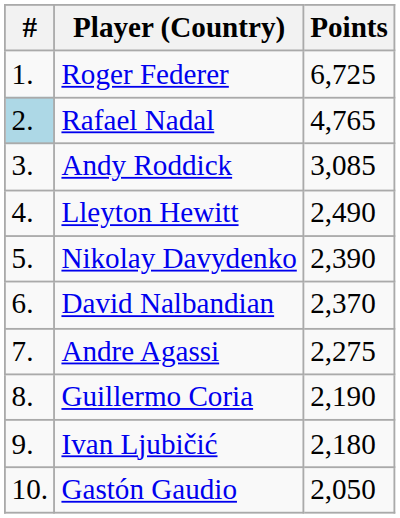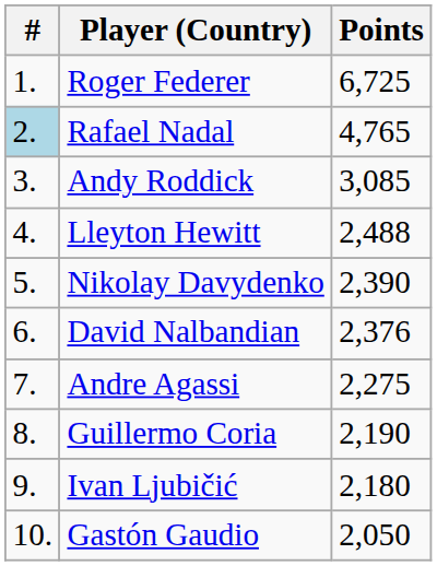Lleyton Hewitt | Points: 2,490 -> 2,488
David Nalbandian | Points: 2,370 -> 2,376
